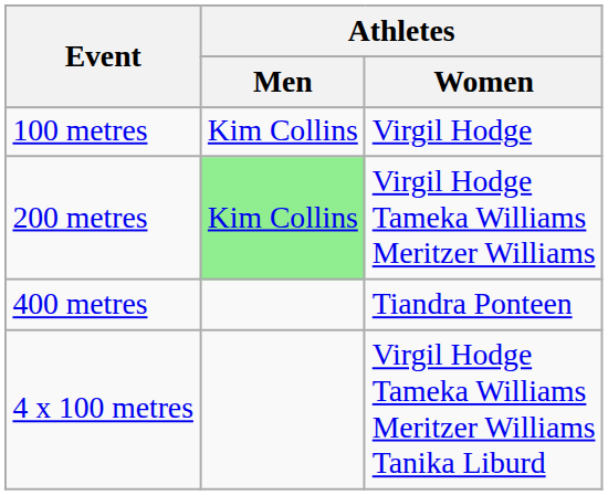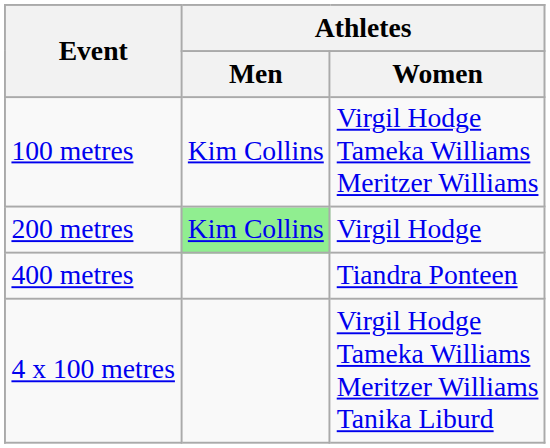100 metres | Athletes / Women: Virgil Hodge -> Virgil Hodge Tameka Williams Meritzer Williams
200 metres | Athletes / Women: Virgil Hodge Tameka Williams Meritzer Williams -> Virgil Hodge
